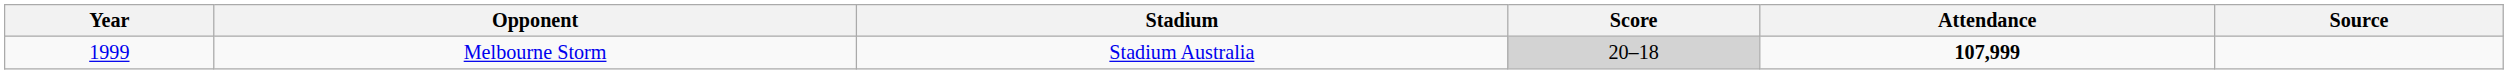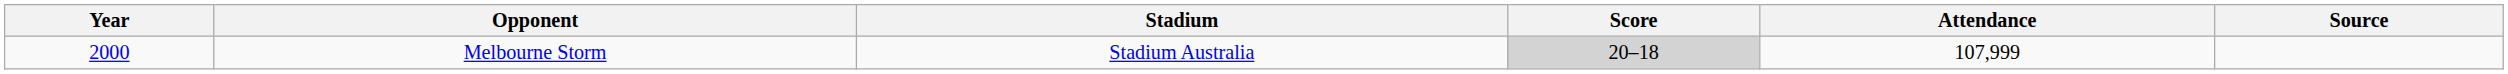Melbourne Storm | Year: 1999 -> 2000
Melbourne Storm | Attendance: bold -> normal
